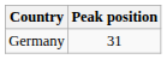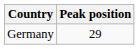Germany | Peak position: 31 -> 29
